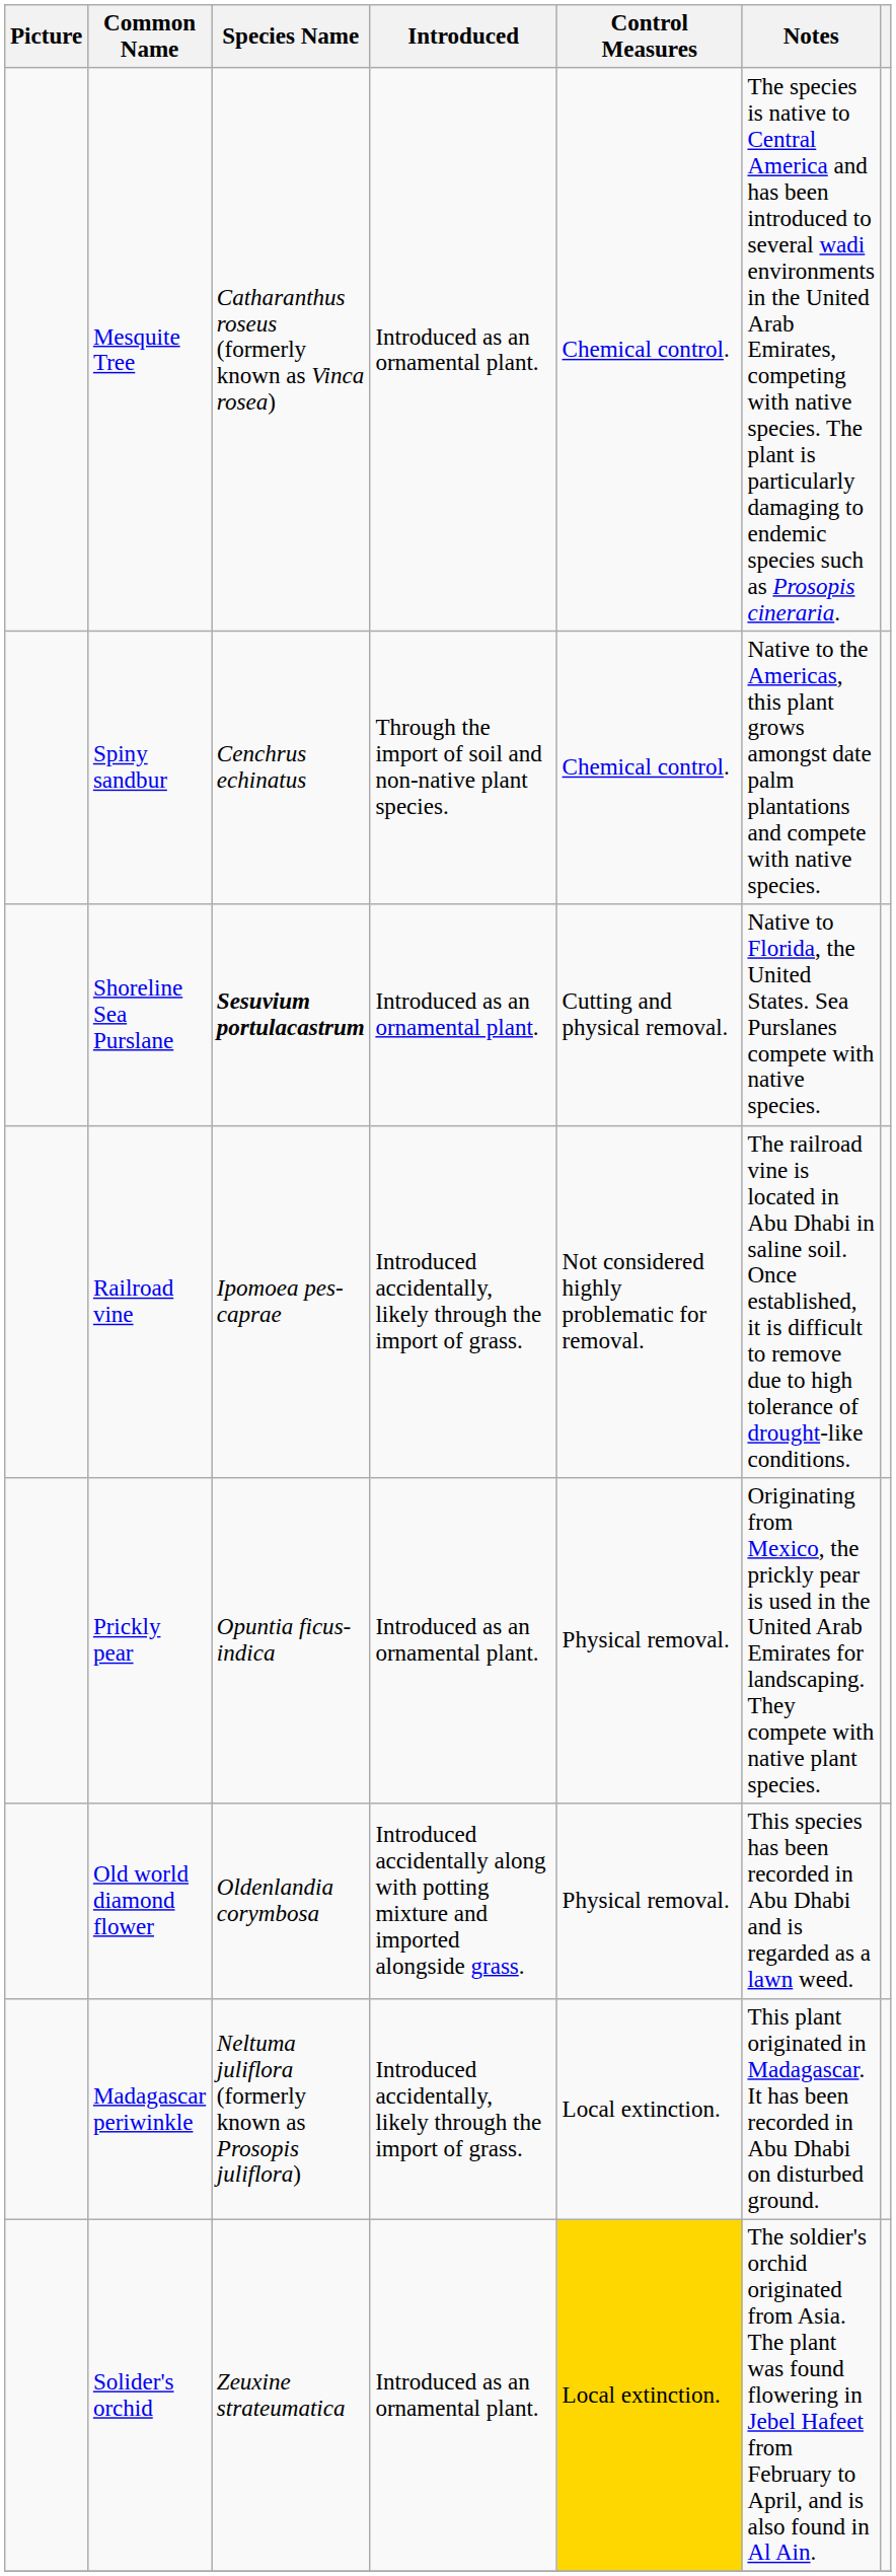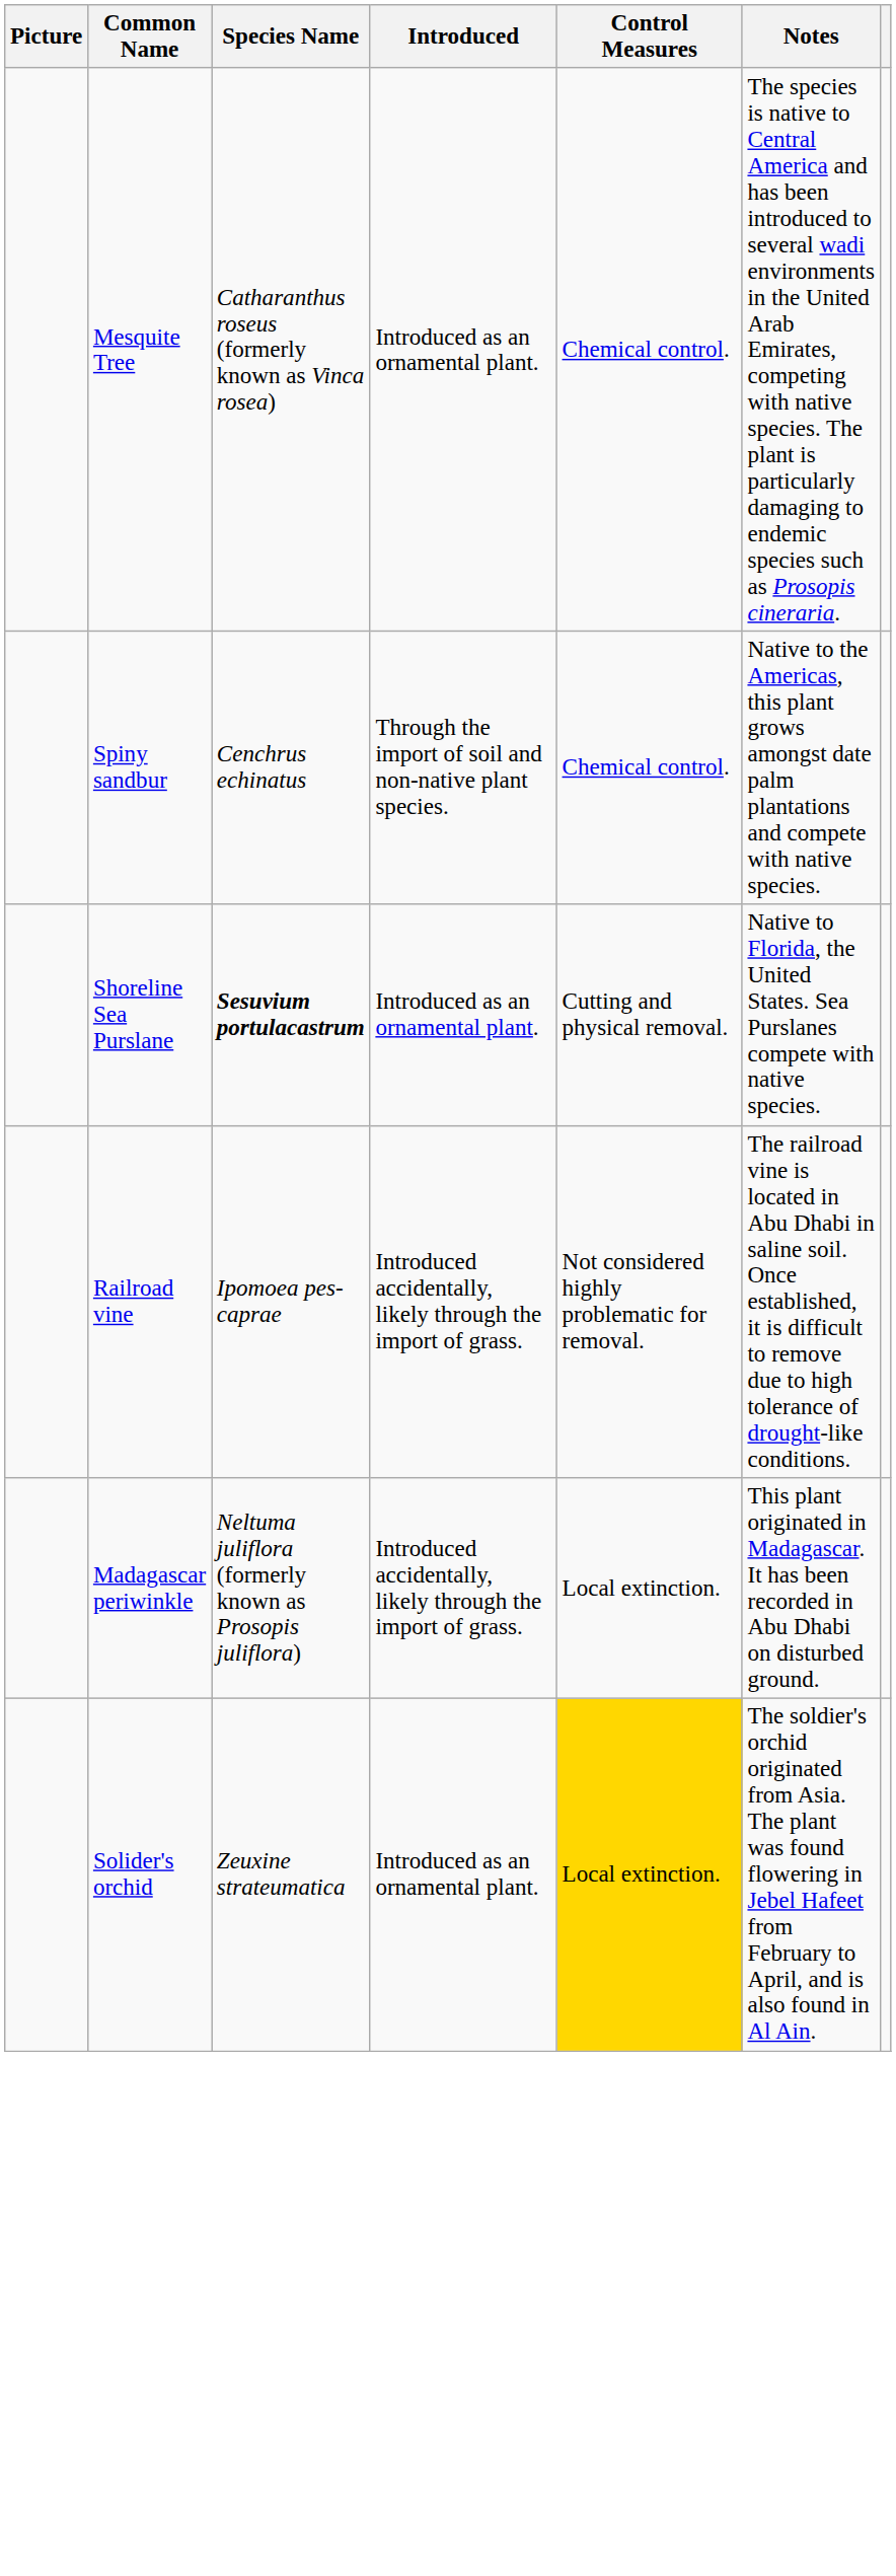- row: Prickly pear | Opuntia ficus-indica | Introduced as an ornamental plant. | Physical removal. | Originating from Mexico, the prickly pear is used in the United Arab Emirates for landscaping. They compete with native plant species.
- row: Old world diamond flower | Oldenlandia corymbosa | Introduced accidentally along with potting mixture and imported alongside grass. | Physical removal. | This species has been recorded in Abu Dhabi and is regarded as a lawn weed.
